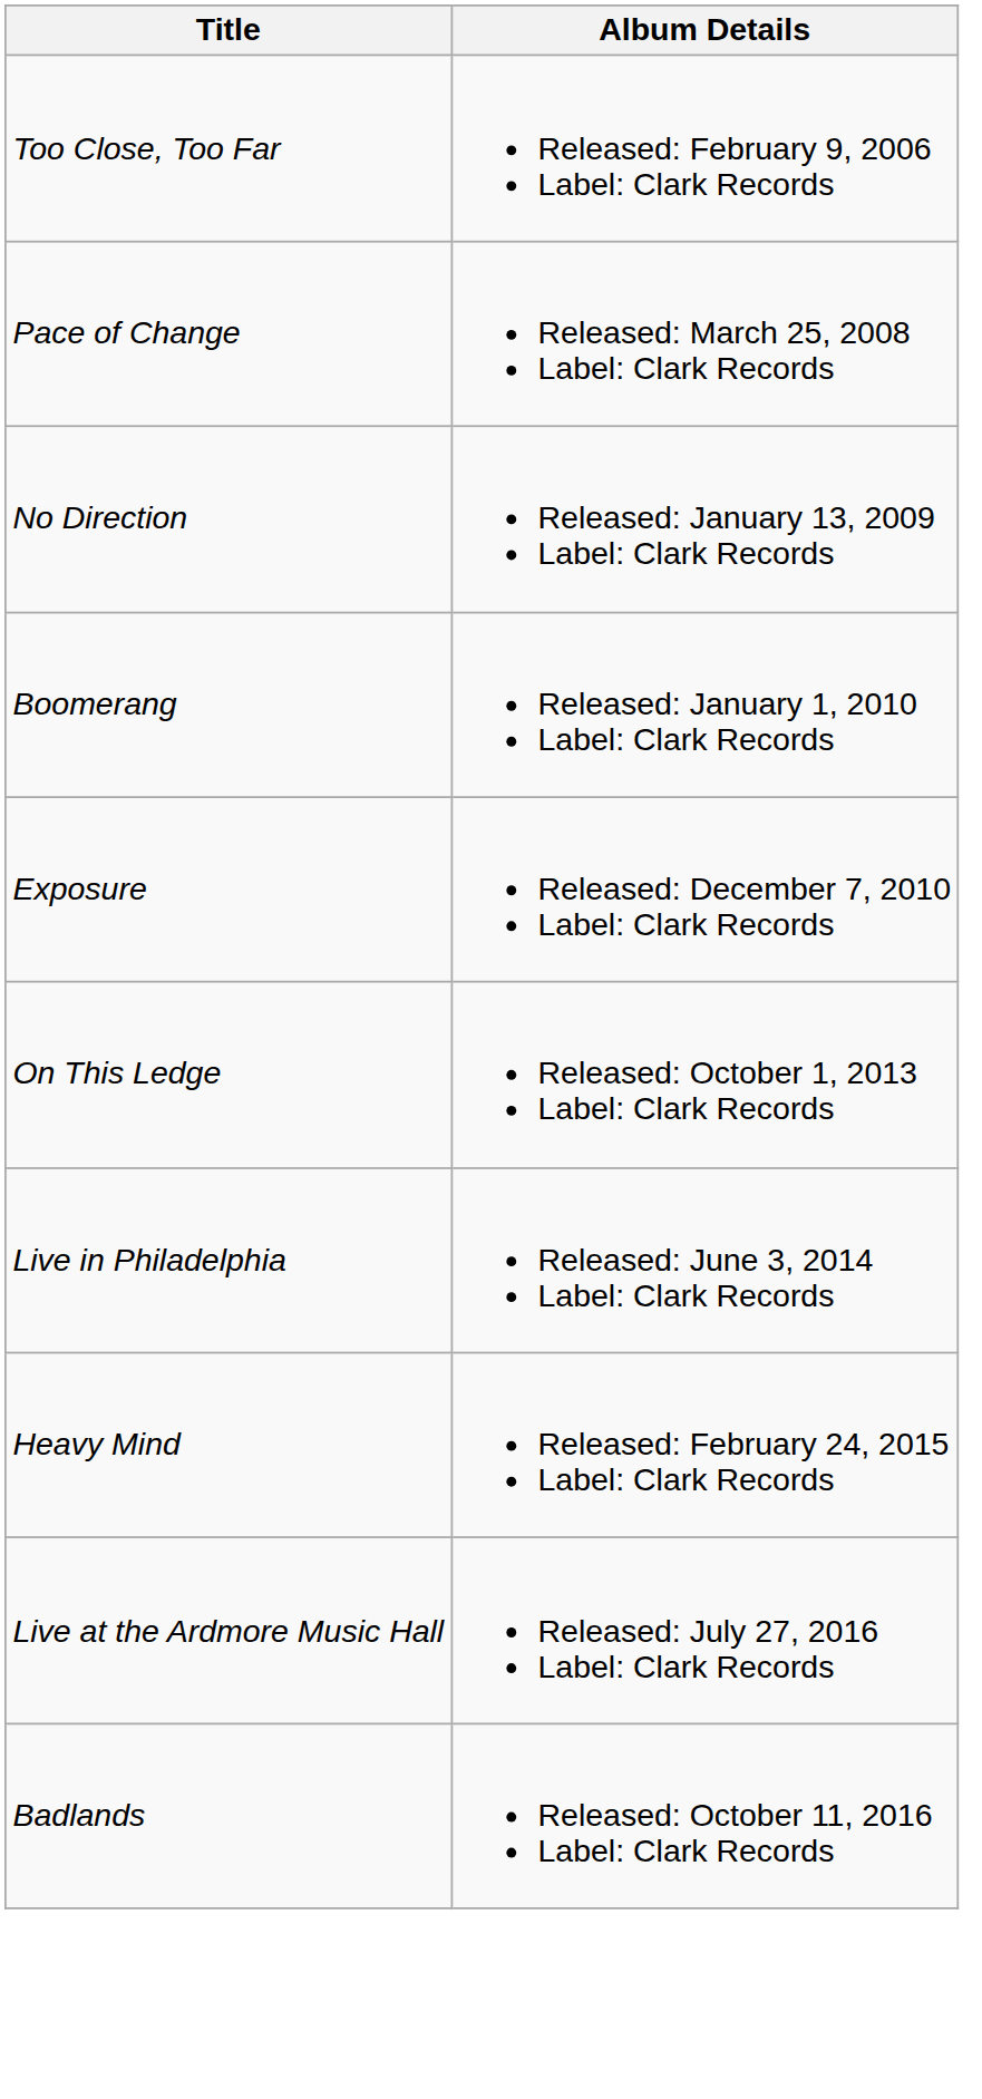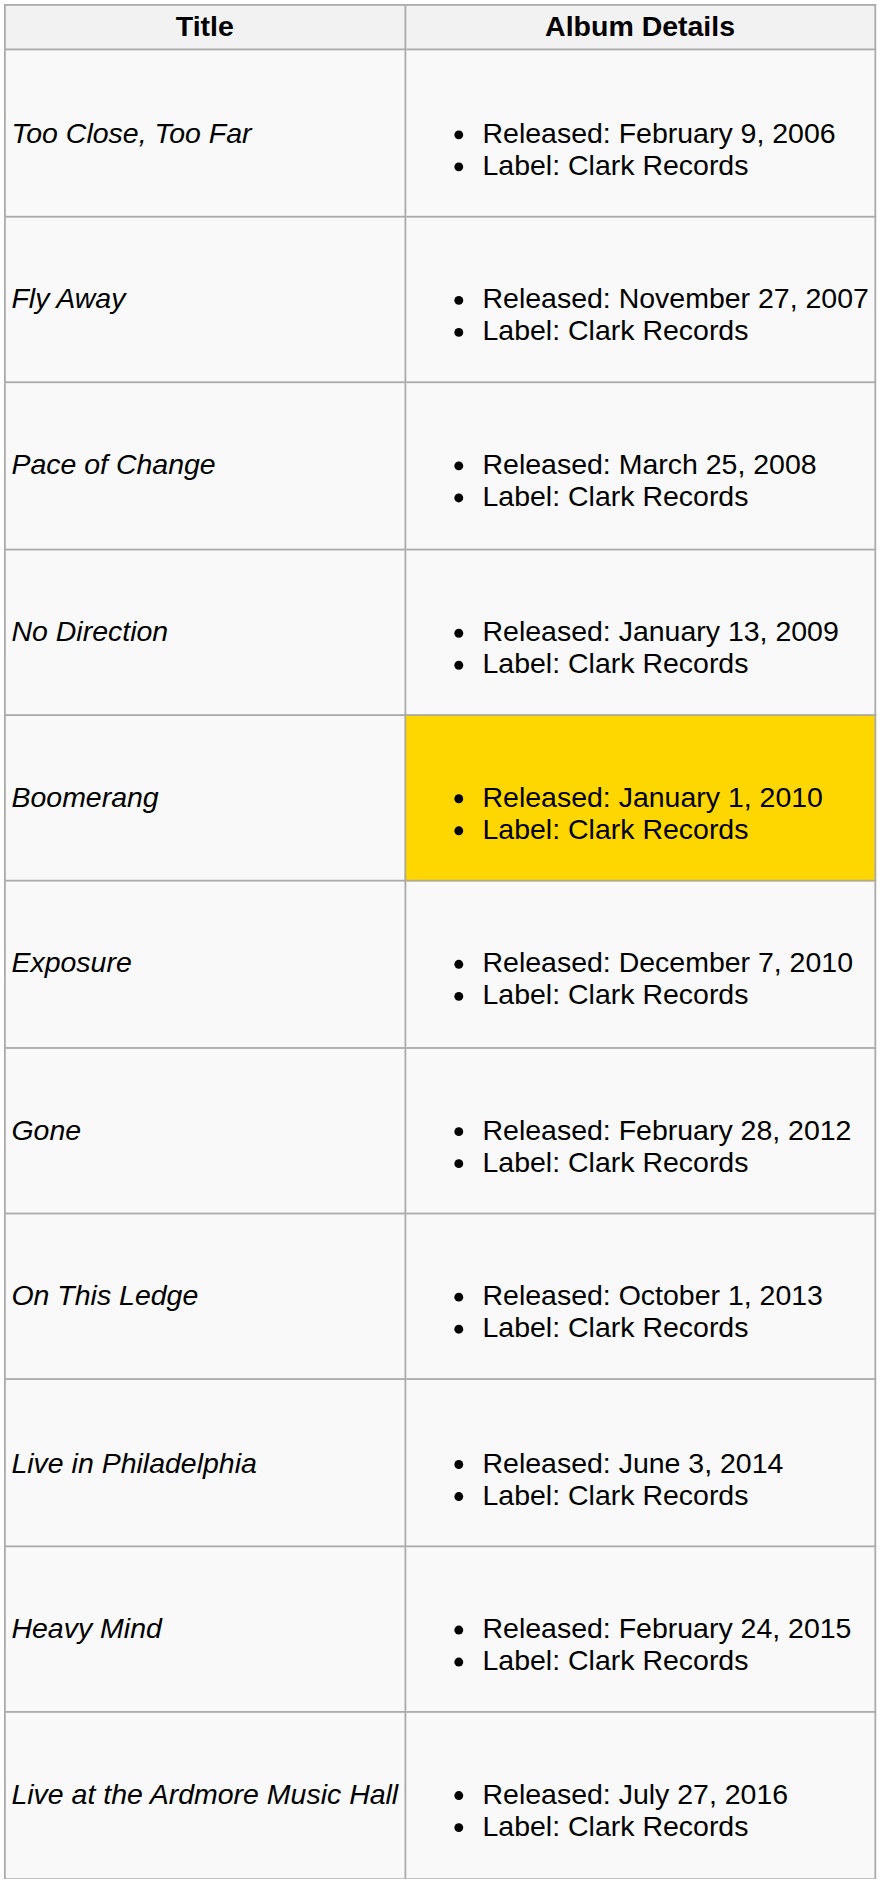+ row: Fly Away | Released: November 27, 2007 Label: Clark Records
Boomerang | Album Details: no background -> gold background
+ row: Gone | Released: February 28, 2012 Label: Clark Records
- row: Badlands | Released: October 11, 2016 Label: Clark Records
